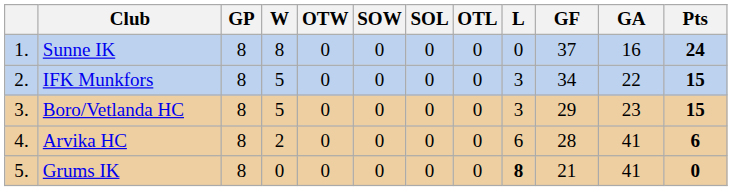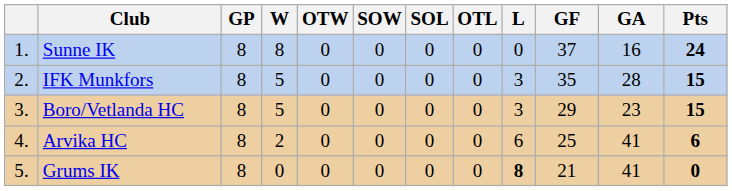IFK Munkfors | GF: 34 -> 35
IFK Munkfors | GA: 22 -> 28
Arvika HC | GF: 28 -> 25
